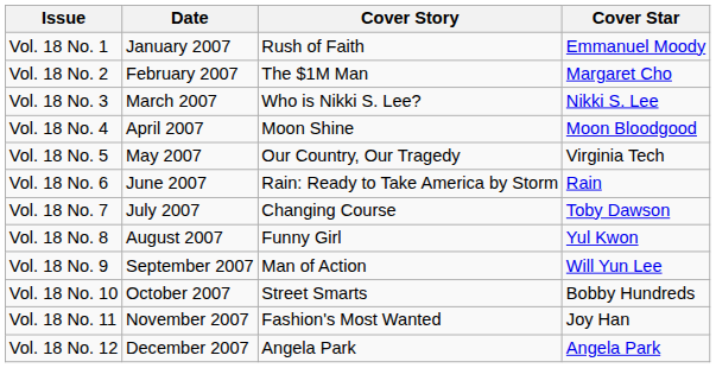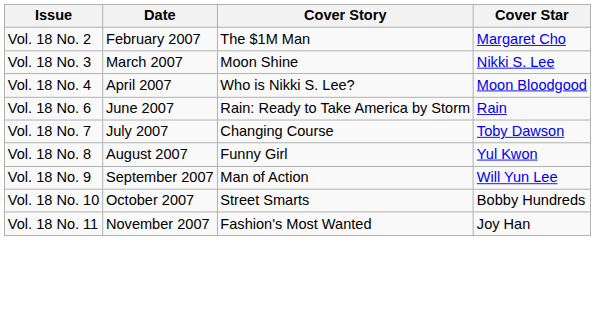- row: Vol. 18 No. 1 | January 2007 | Rush of Faith | Emmanuel Moody
Vol. 18 No. 3 | Cover Story: Who is Nikki S. Lee? -> Moon Shine
Vol. 18 No. 4 | Cover Story: Moon Shine -> Who is Nikki S. Lee?
- row: Vol. 18 No. 5 | May 2007 | Our Country, Our Tragedy | Virginia Tech
- row: Vol. 18 No. 12 | December 2007 | Angela Park | Angela Park
